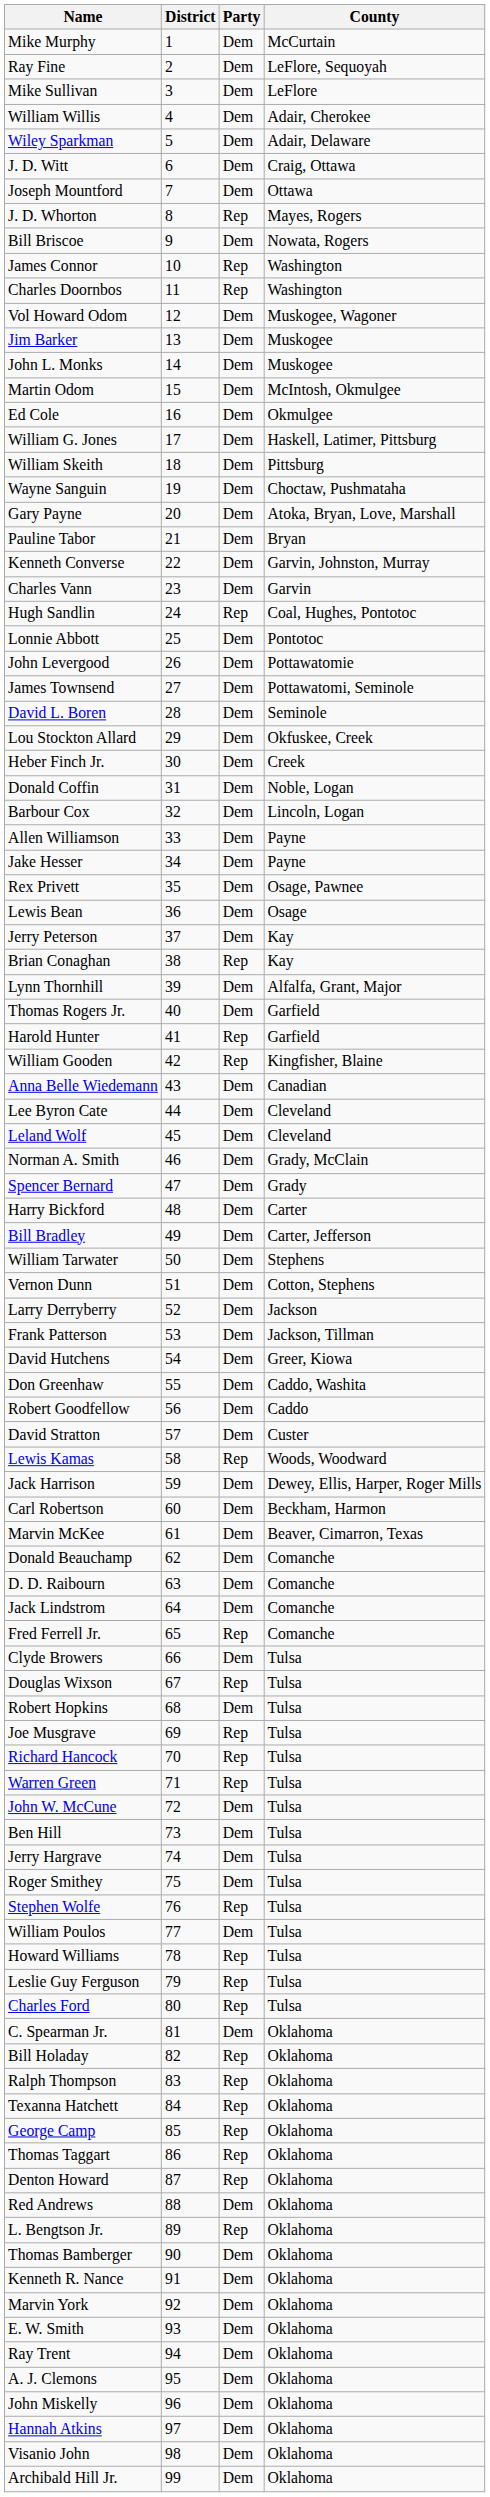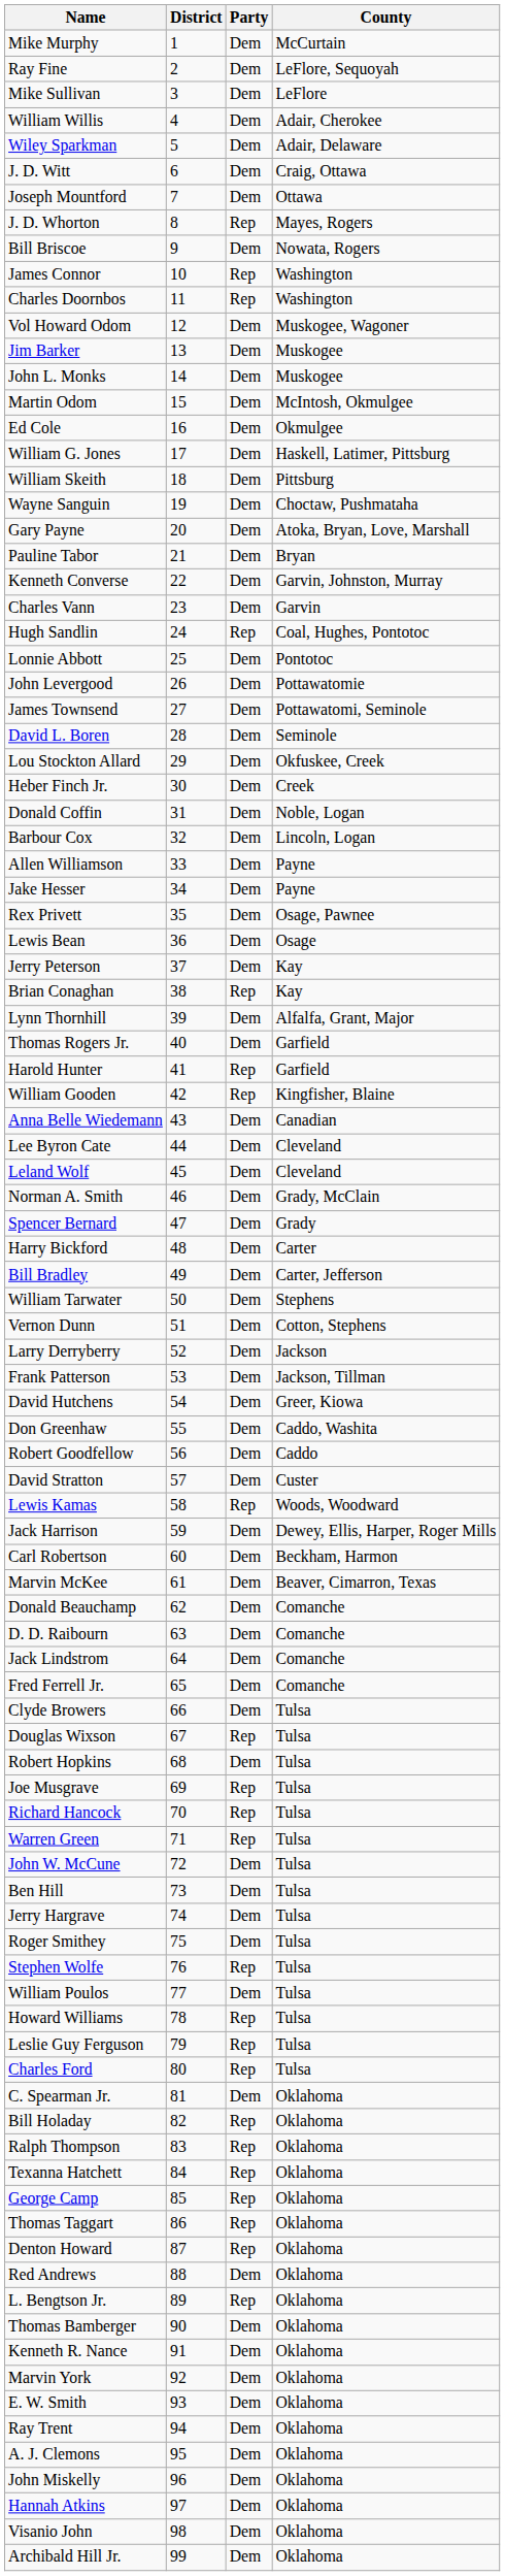Fred Ferrell Jr. | Party: Rep -> Dem
